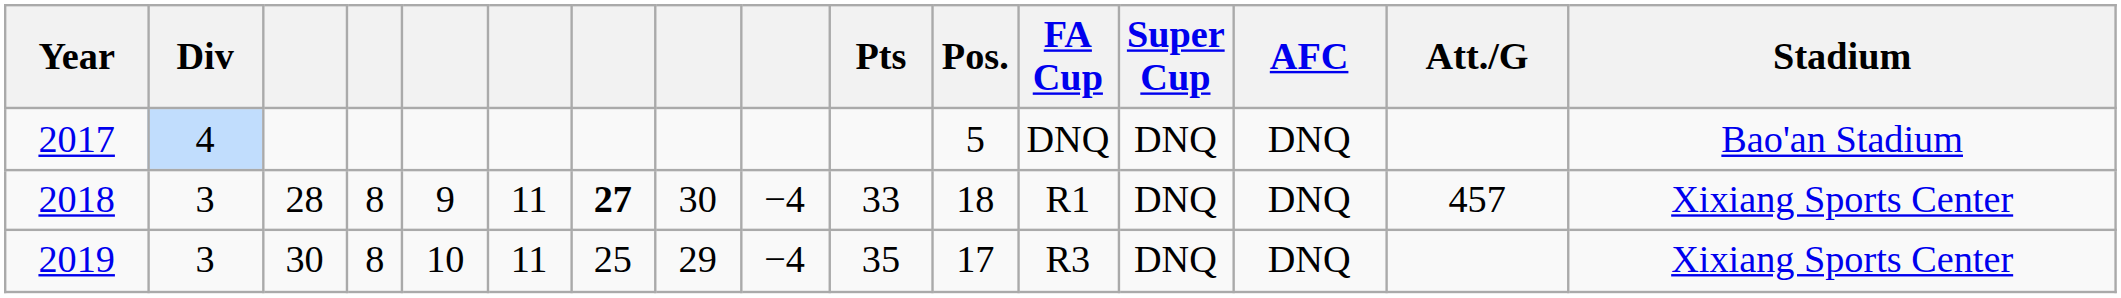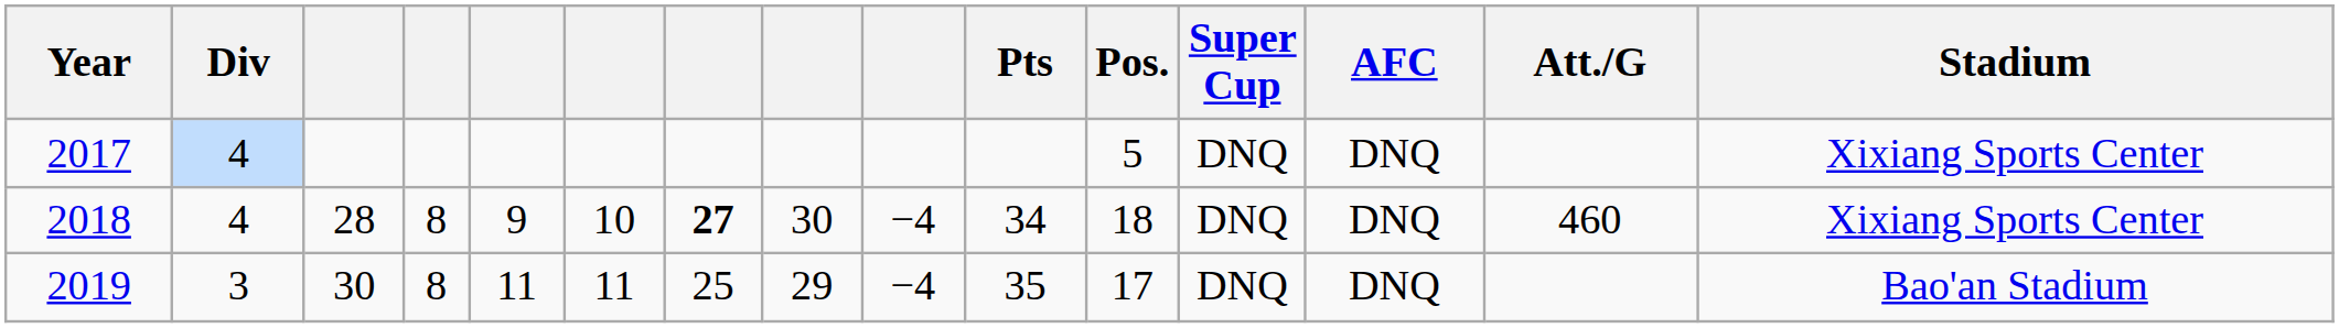- column: FA Cup | DNQ | R1 | R3
2017 | Stadium: Bao'an Stadium -> Xixiang Sports Center
2018 | Div: 3 -> 4
2018 | column 6: 11 -> 10
2018 | Pts: 33 -> 34
2018 | Att./G: 457 -> 460
2019 | column 5: 10 -> 11
2019 | Stadium: Xixiang Sports Center -> Bao'an Stadium
